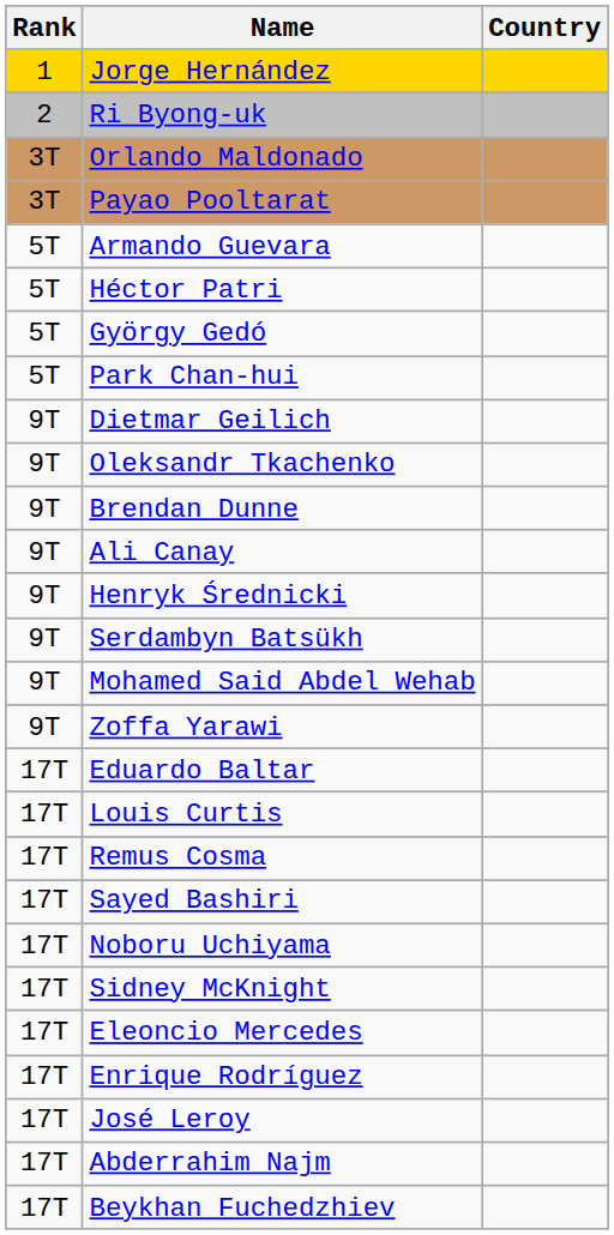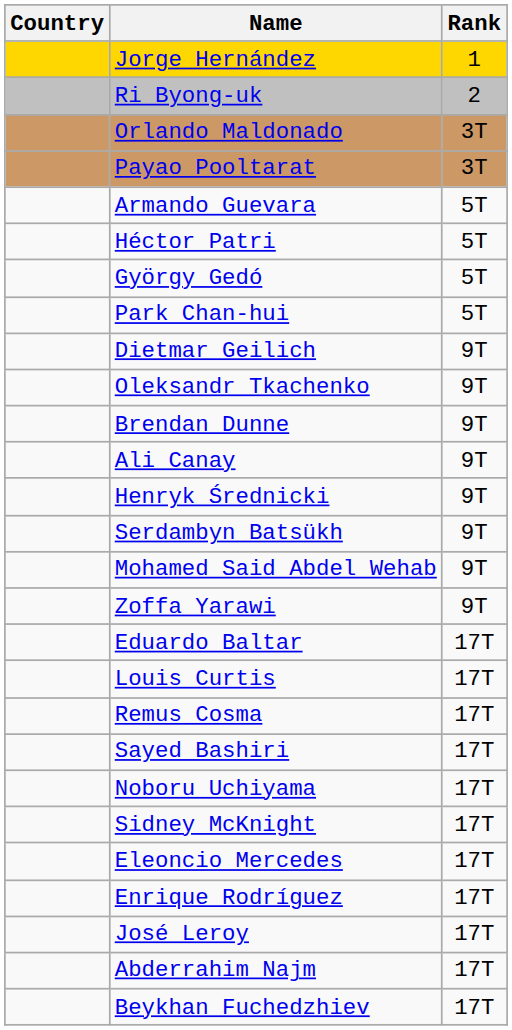columns swapped: Rank <-> Country
